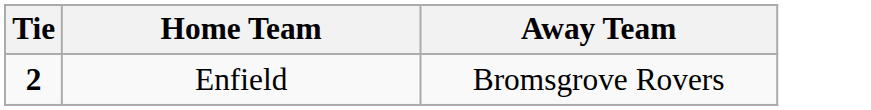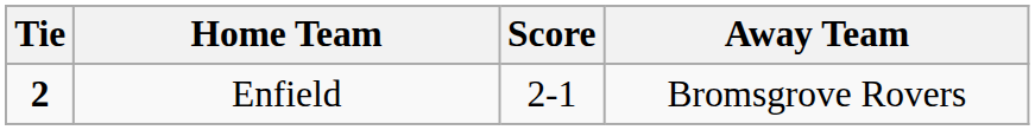+ column: Score | 2-1
